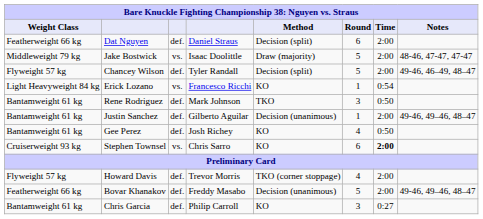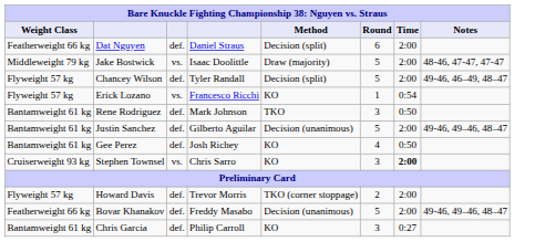Erick Lozano | Weight Class: Light Heavyweight 84 kg -> Flyweight 57 kg
Justin Sanchez | Round: 1 -> 5
Stephen Townsel | Round: 6 -> 3
Howard Davis | Round: 4 -> 2
